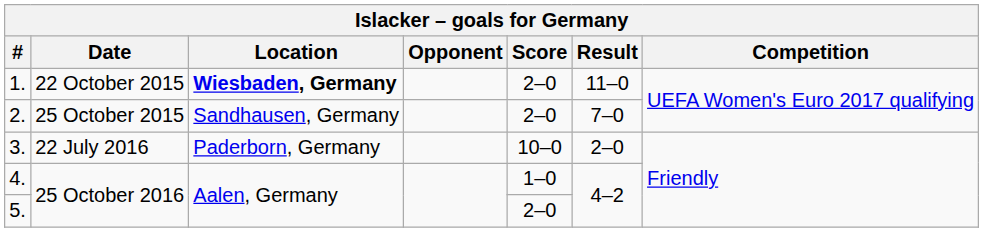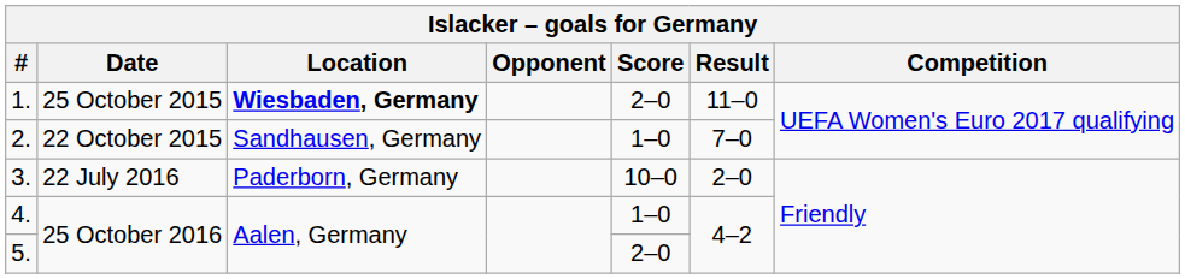1. | Date: 22 October 2015 -> 25 October 2015
2. | Date: 25 October 2015 -> 22 October 2015
2. | Score: 2–0 -> 1–0
